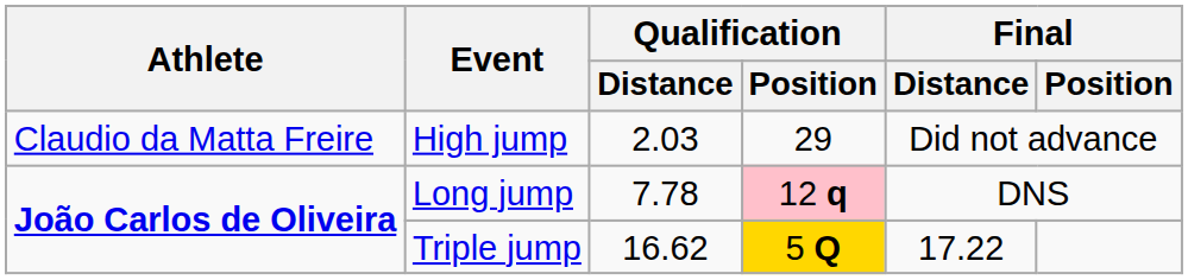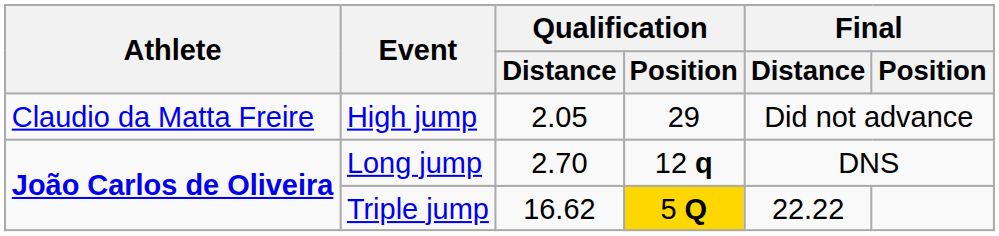High jump | Qualification / Distance: 2.03 -> 2.05
Long jump | Qualification / Distance: 7.78 -> 2.70
Long jump | Qualification / Position: pink background -> no background
Triple jump | Final / Distance: 17.22 -> 22.22
